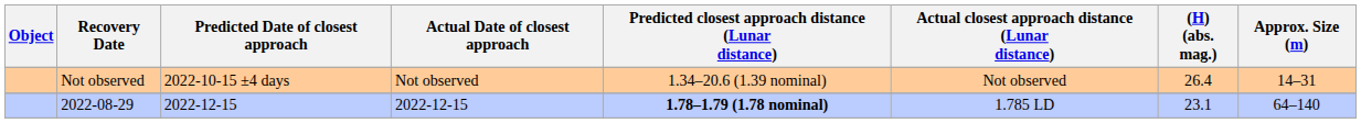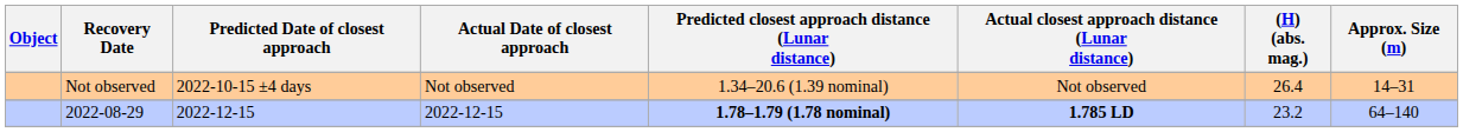2022-08-29 | Actual closest approach distance (Lunar distance): normal -> bold
2022-08-29 | (H) (abs. mag.): 23.1 -> 23.2
